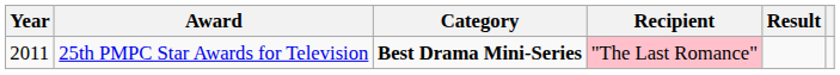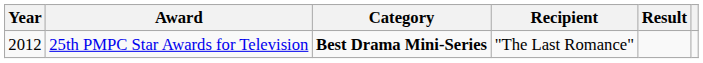25th PMPC Star Awards for Television | Year: 2011 -> 2012
25th PMPC Star Awards for Television | Recipient: pink background -> no background
